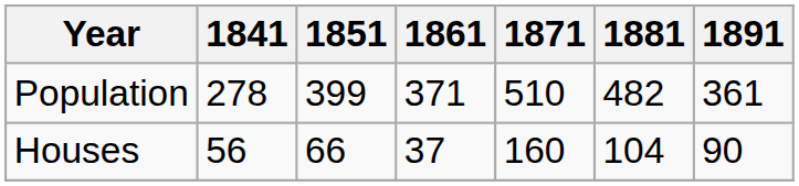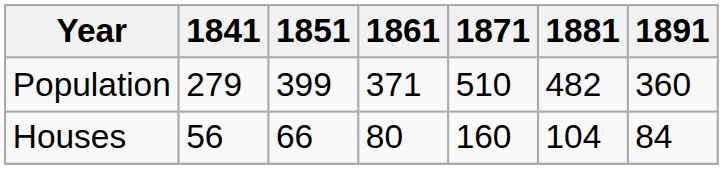Population | 1841: 278 -> 279
Population | 1891: 361 -> 360
Houses | 1861: 37 -> 80
Houses | 1891: 90 -> 84
